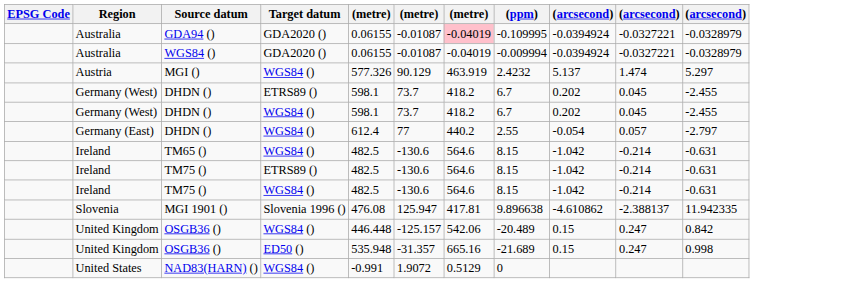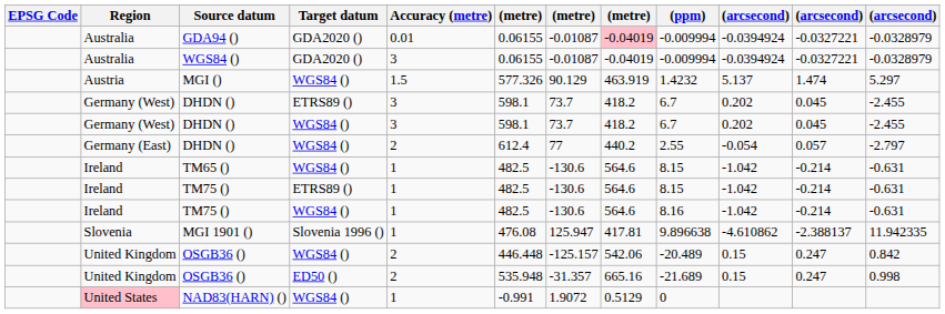+ column: Accuracy (metre) | 0.01 | 3 | 1.5 | 3 | 3 | 2 | 1 | 1 | 1 | 1 | 2 | 2 | 1
GDA94 () | (ppm): -0.109995 -> -0.009994
MGI () | (ppm): 2.4232 -> 1.4232
TM75 () / WGS84 () | (ppm): 8.15 -> 8.16
NAD83(HARN) () | Region: no background -> pink background
